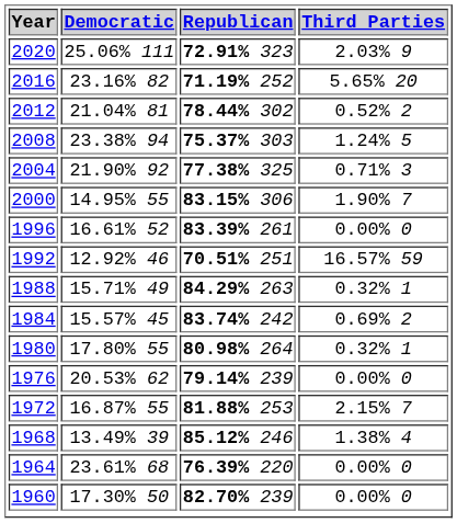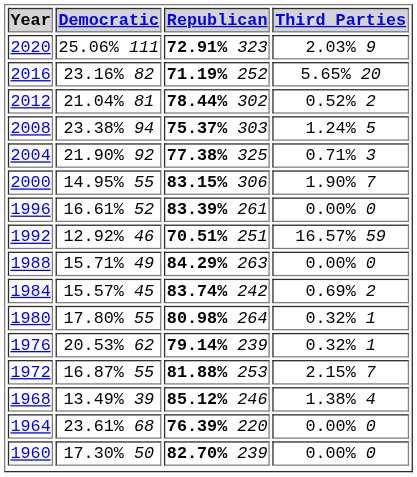1988 | Third Parties: 0.32% 1 -> 0.00% 0
1976 | Third Parties: 0.00% 0 -> 0.32% 1
